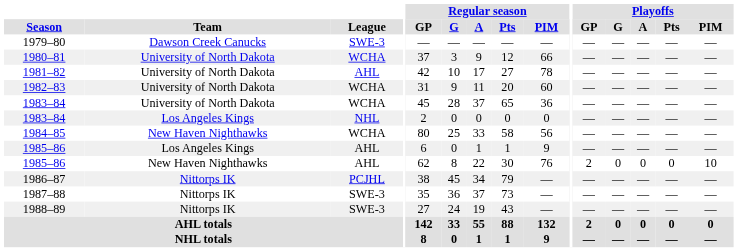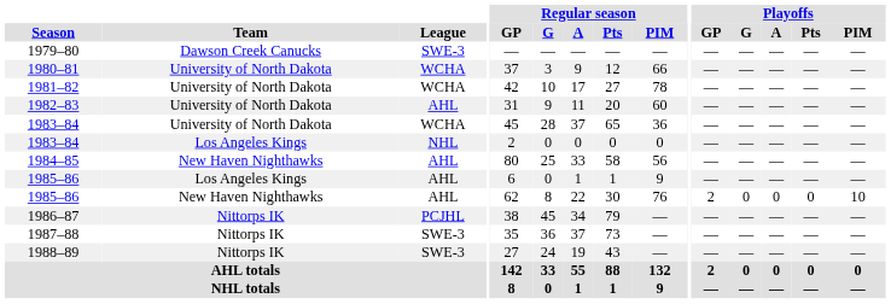1981–82 | League: AHL -> WCHA
1982–83 | League: WCHA -> AHL
1984–85 | League: WCHA -> AHL
